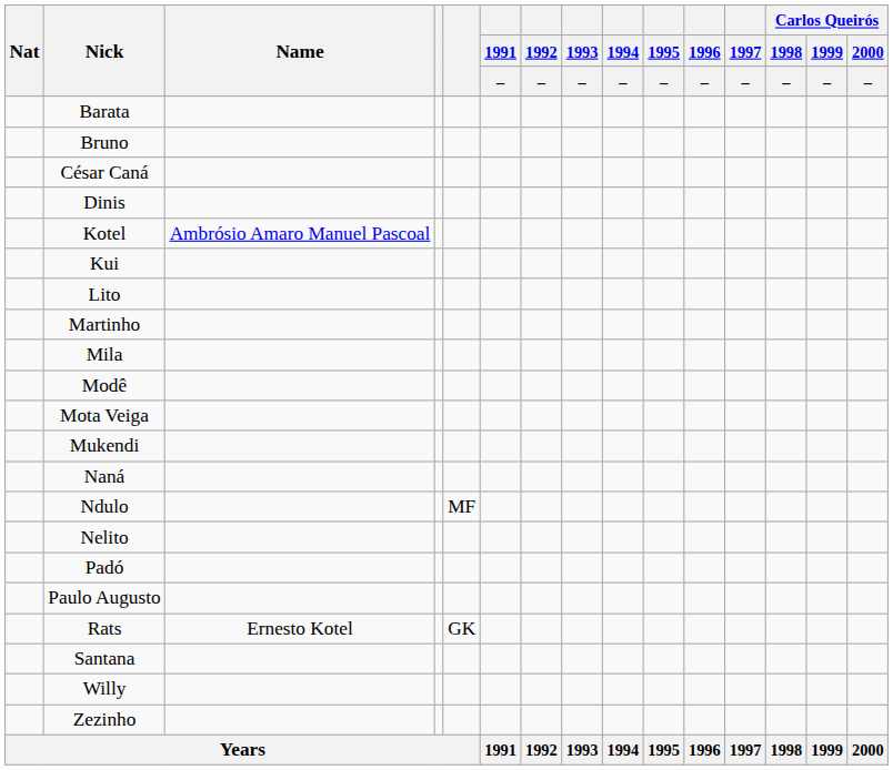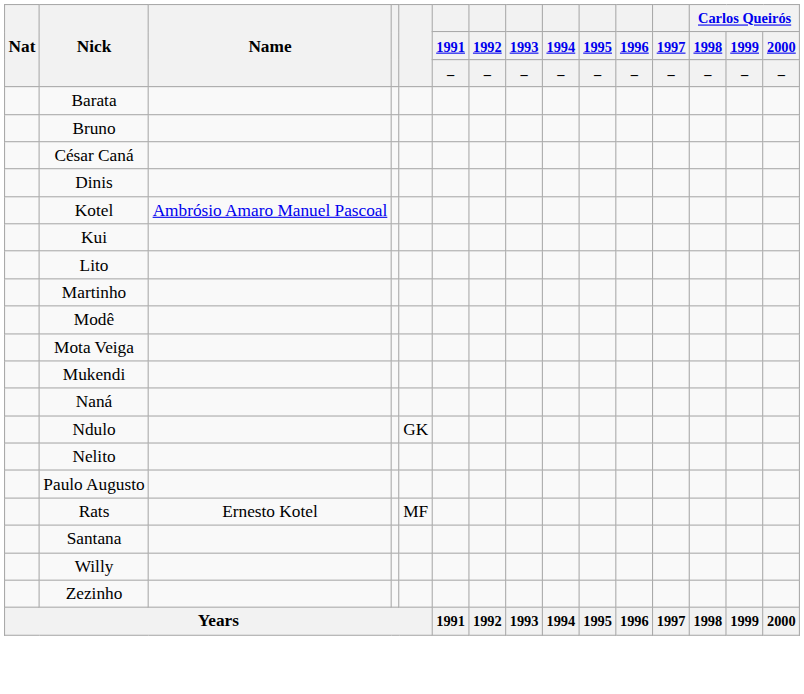- row: Mila
Ndulo | column 5: MF -> GK
- row: Padó
Rats | column 5: GK -> MF
